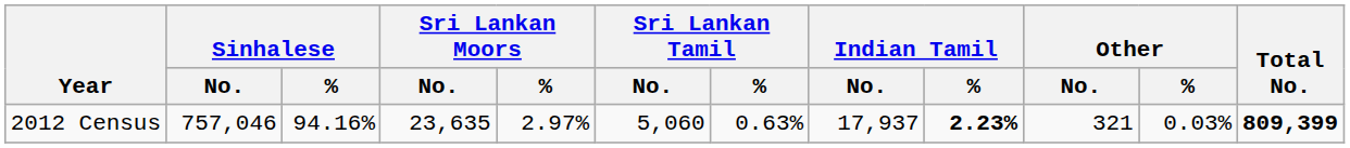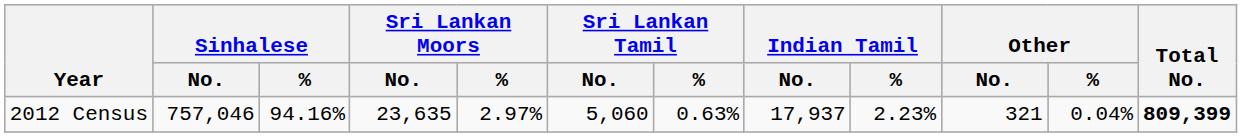2012 Census | Indian Tamil / %: bold -> normal
2012 Census | Other / %: 0.03% -> 0.04%
